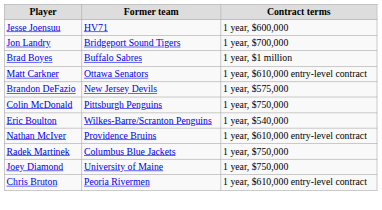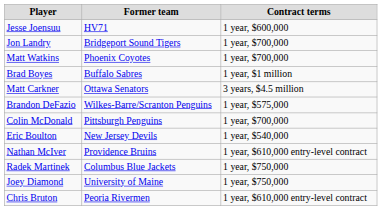+ row: Matt Watkins | Phoenix Coyotes | 1 year, $700,000
Matt Carkner | Contract terms: 1 year, $610,000 entry-level contract -> 3 years, $4.5 million
Brandon DeFazio | Former team: New Jersey Devils -> Wilkes-Barre/Scranton Penguins
Colin McDonald | Contract terms: 1 year, $750,000 -> 1 year, $700,000
Eric Boulton | Former team: Wilkes-Barre/Scranton Penguins -> New Jersey Devils
